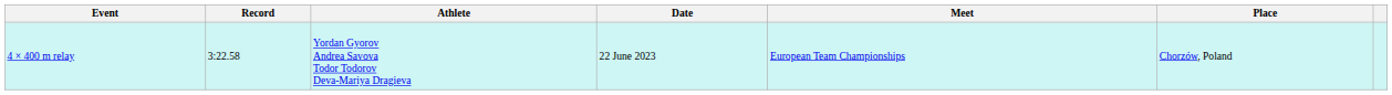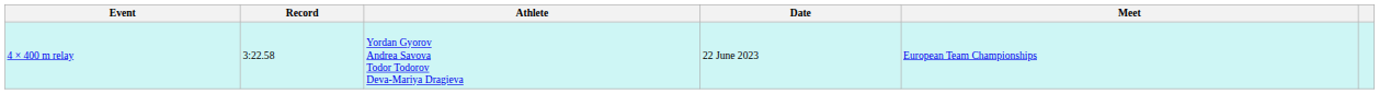- column: Place | Chorzów, Poland
